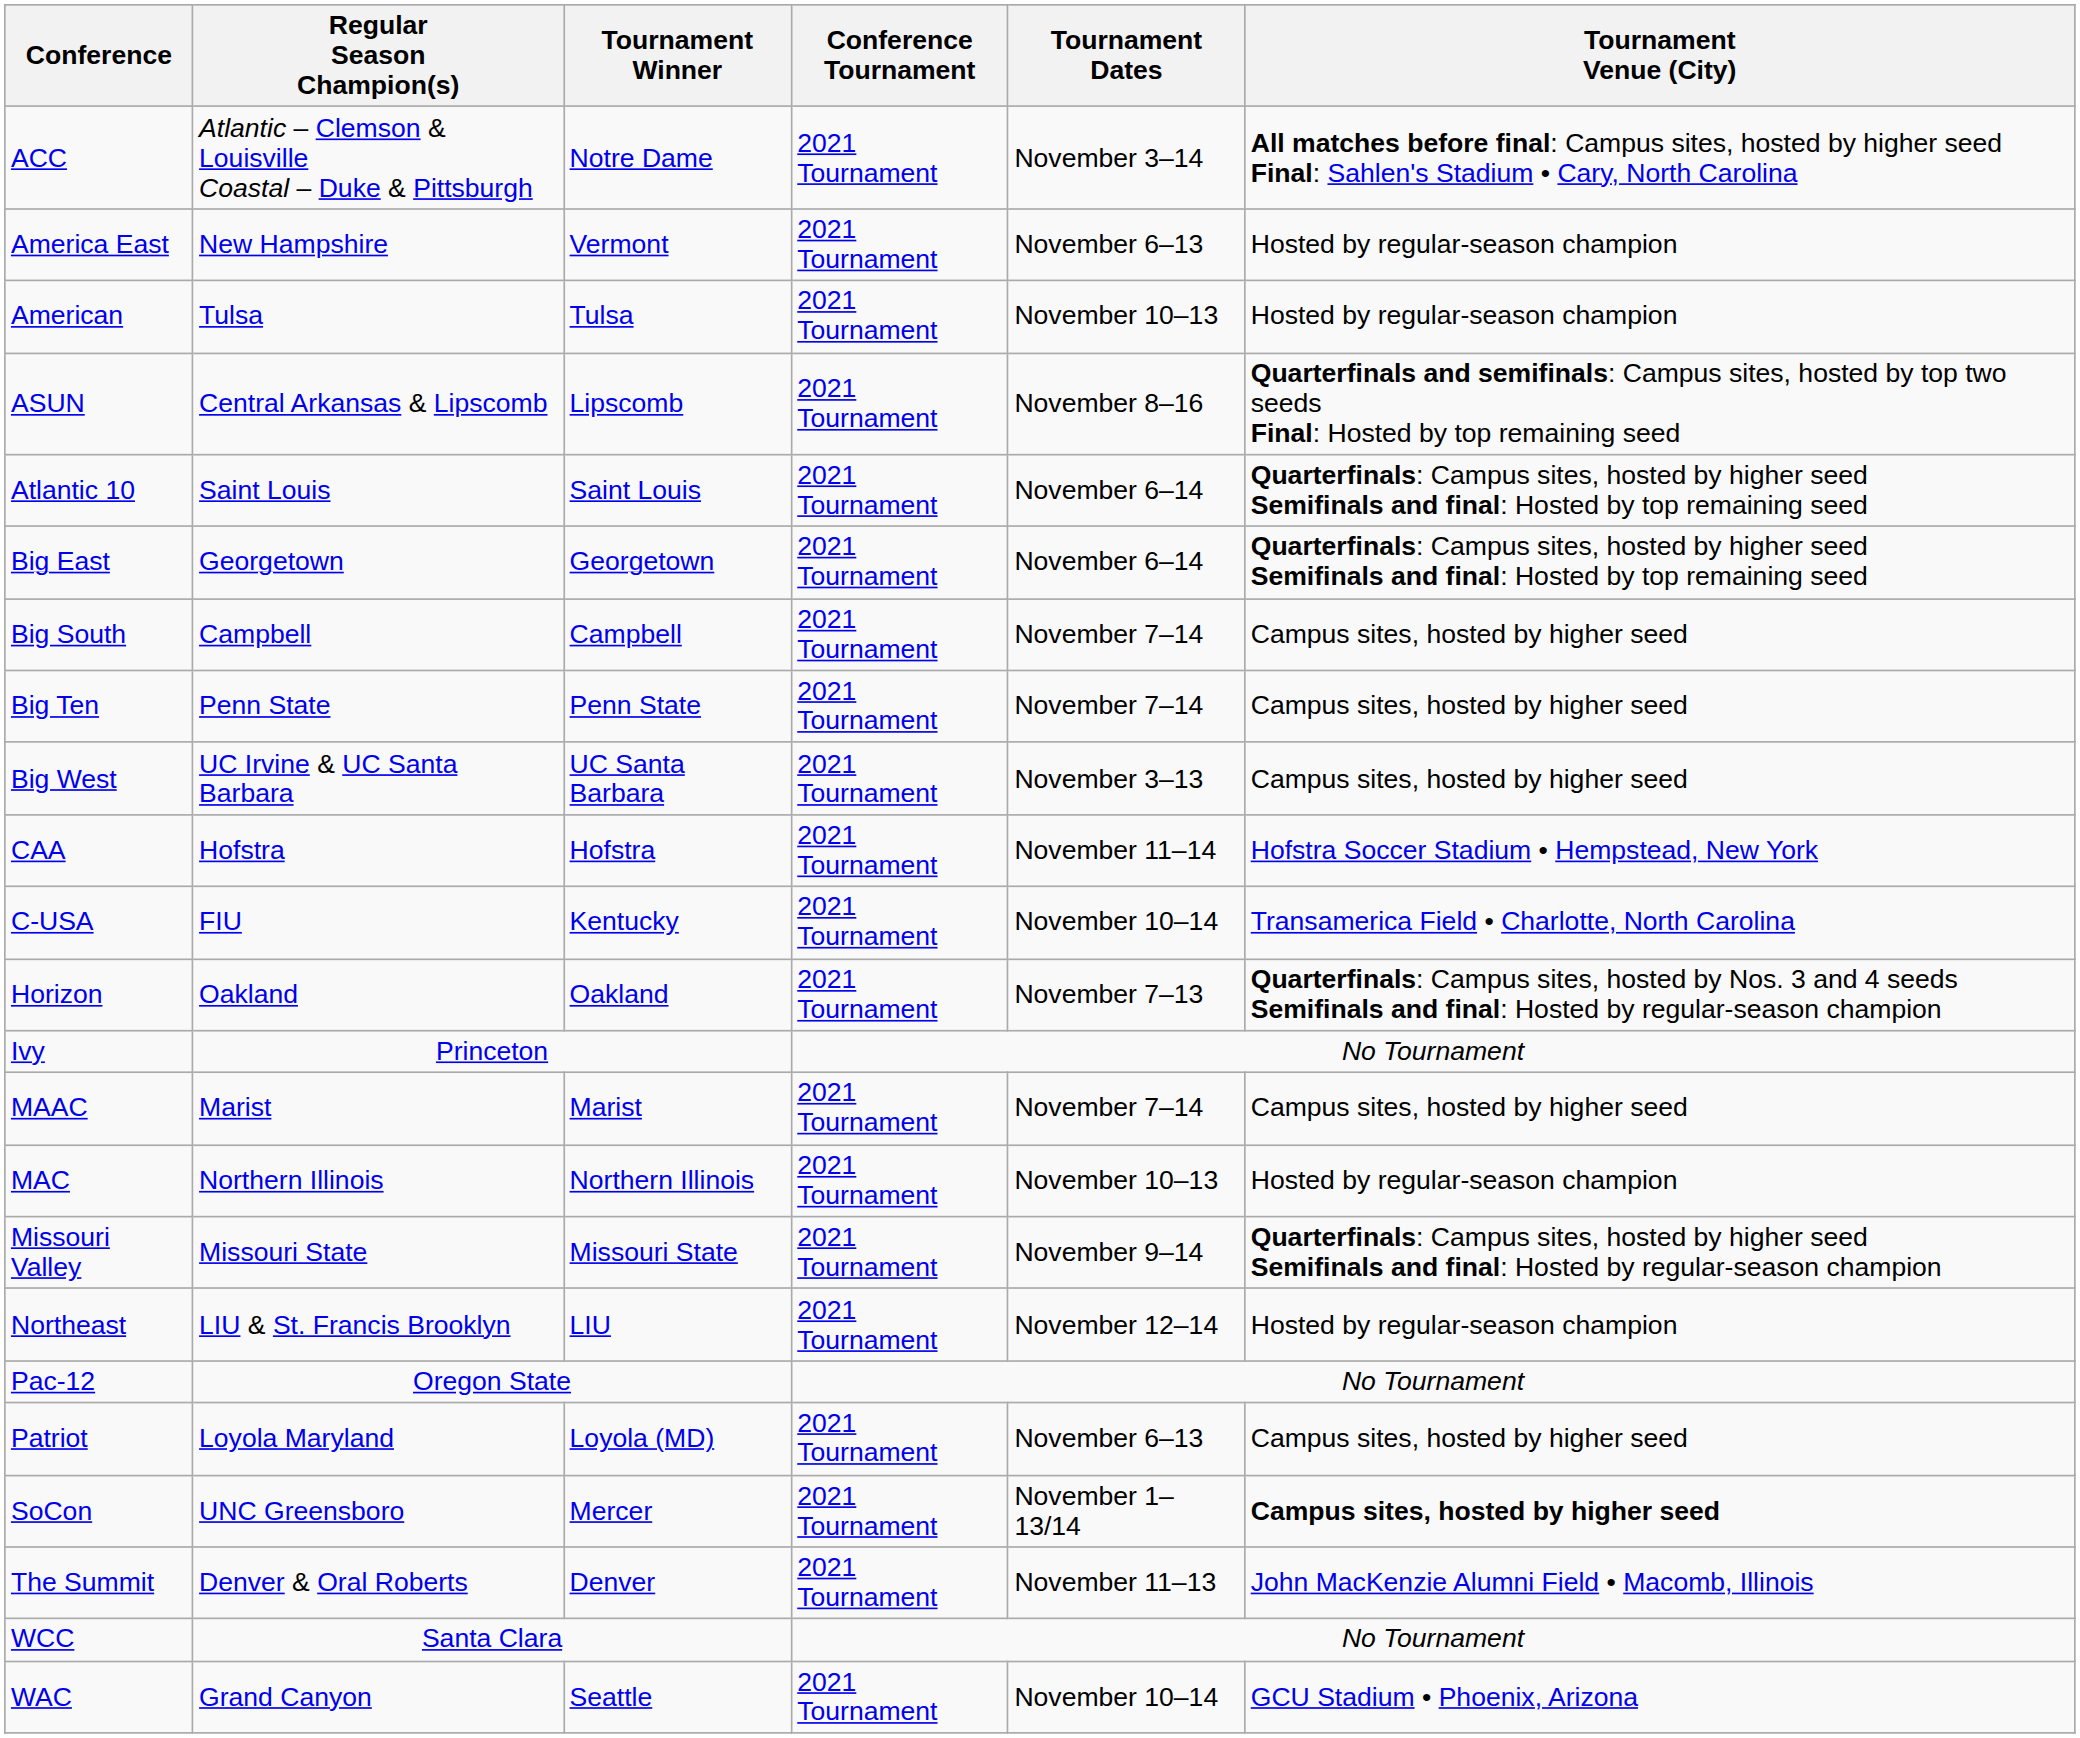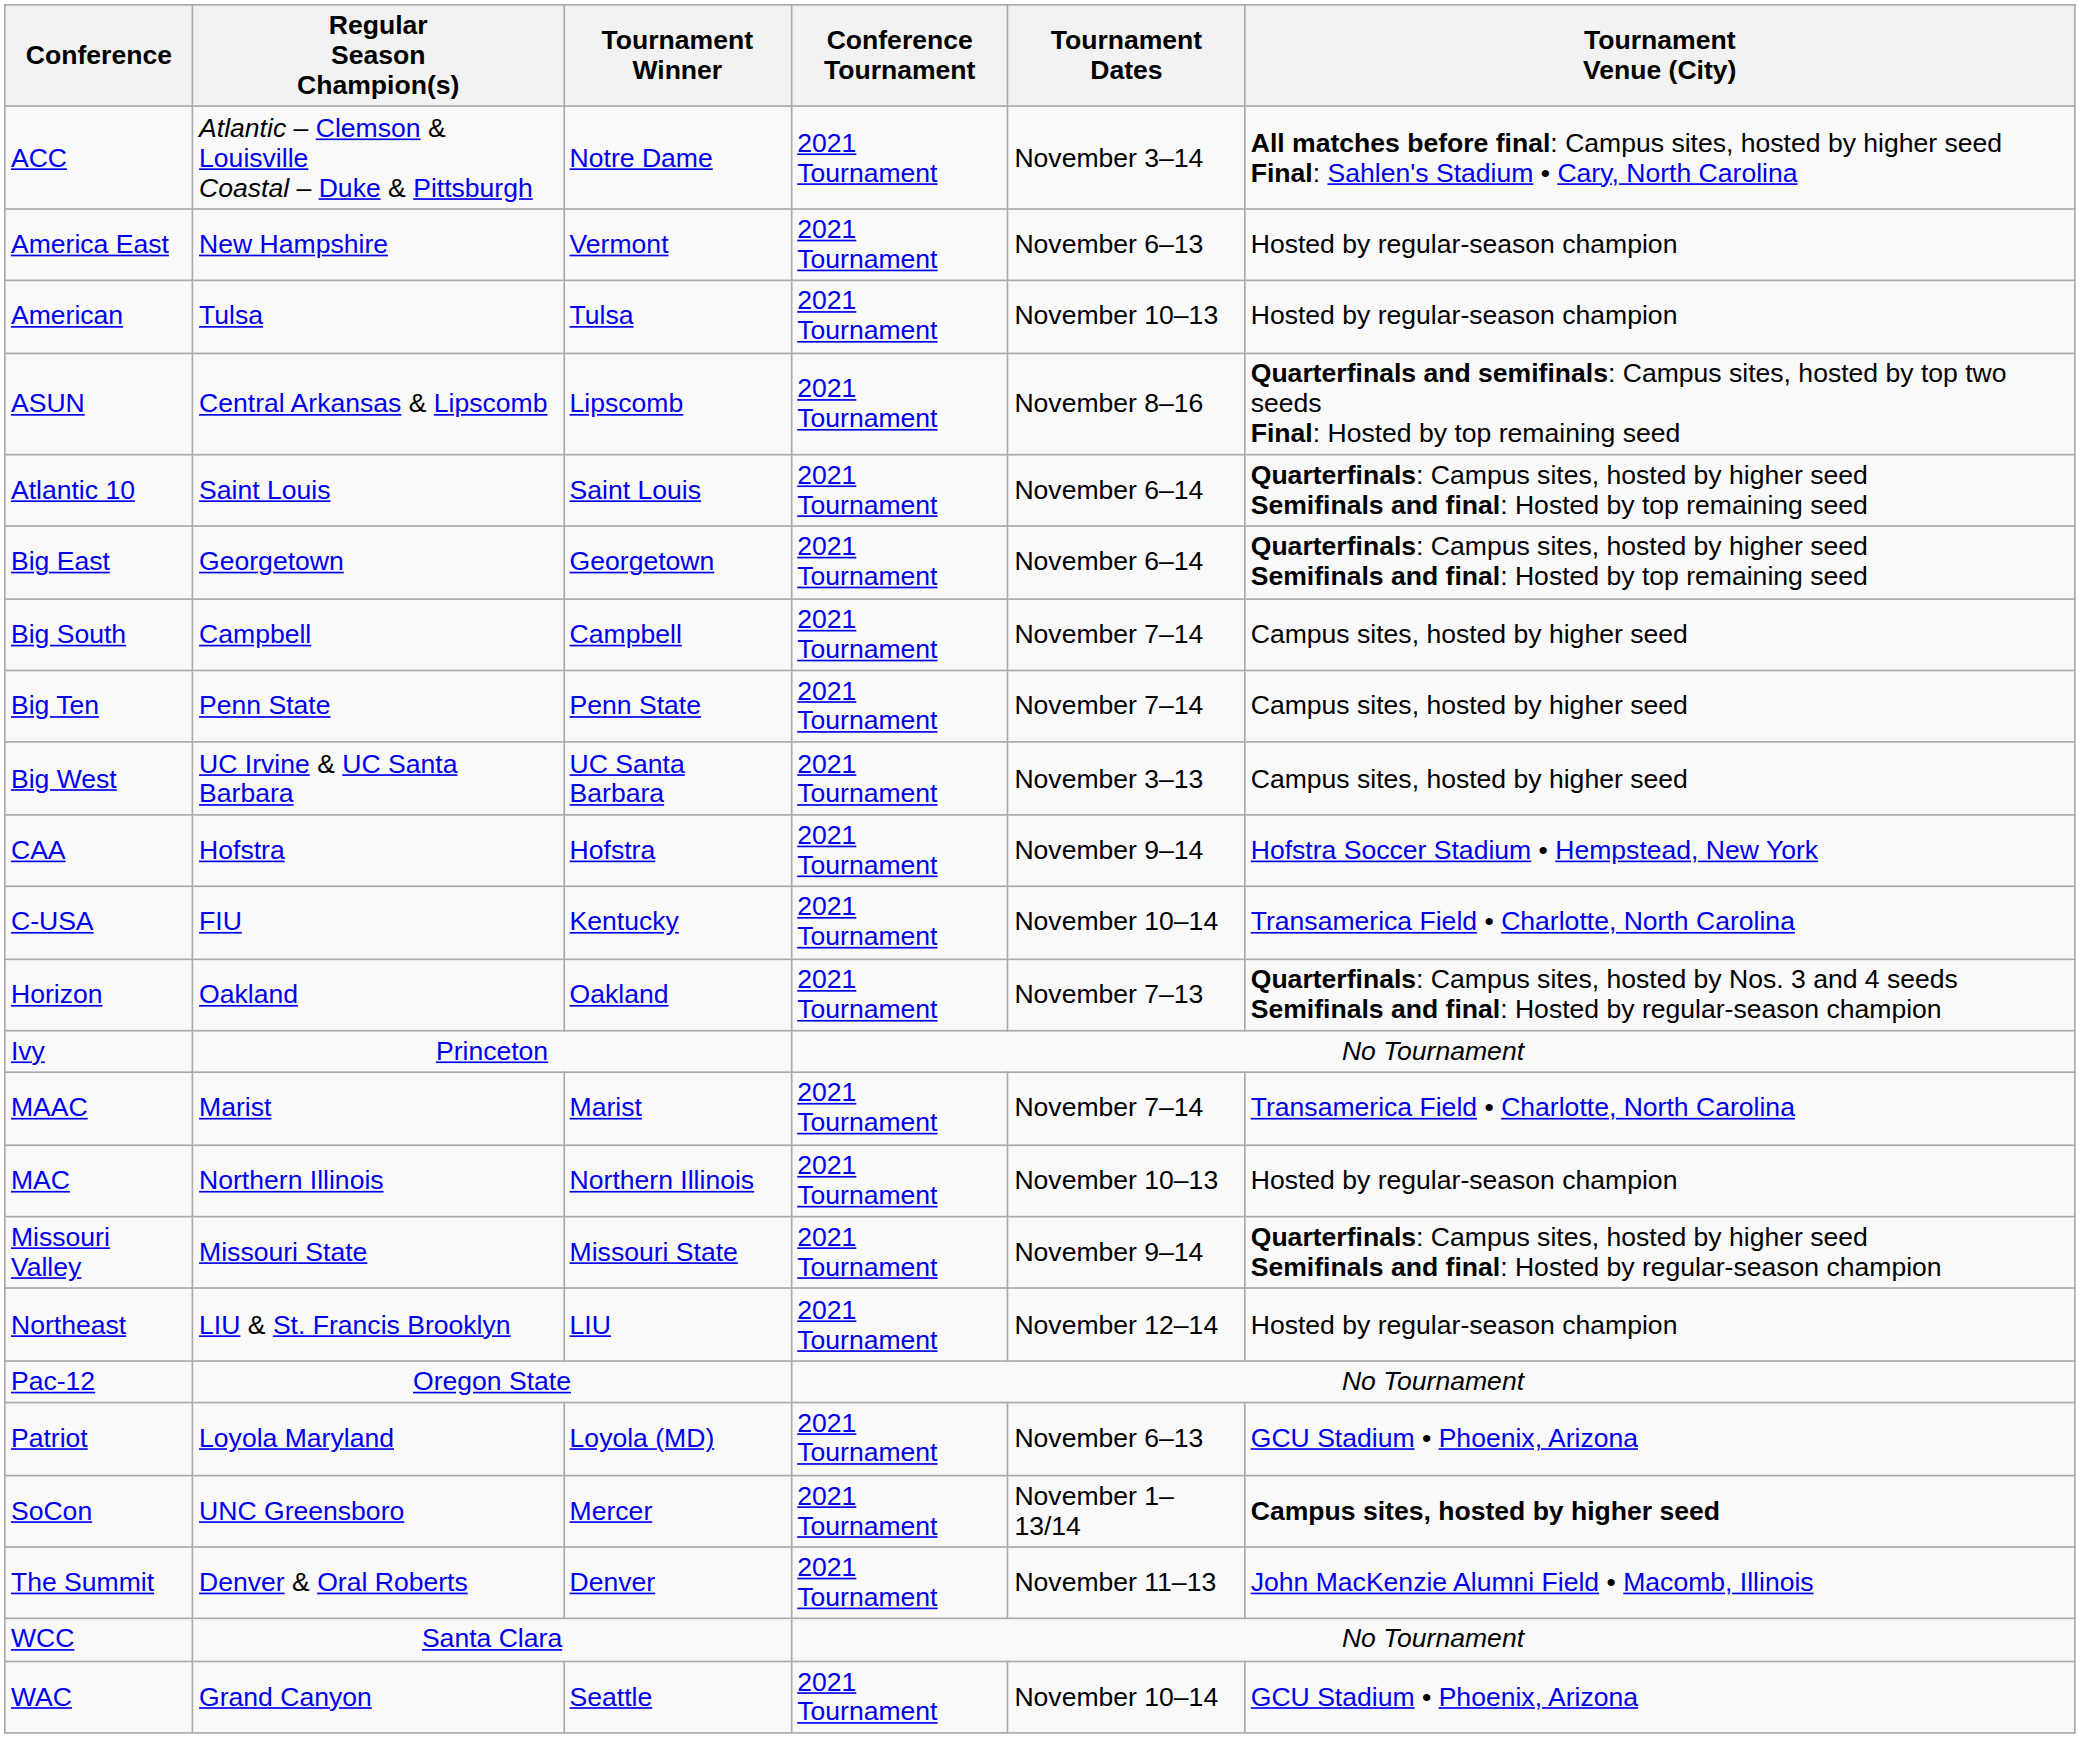CAA | Tournament Dates: November 11–14 -> November 9–14
MAAC | Tournament Venue (City): Campus sites, hosted by higher seed -> Transamerica Field • Charlotte, North Carolina
Patriot | Tournament Venue (City): Campus sites, hosted by higher seed -> GCU Stadium • Phoenix, Arizona
